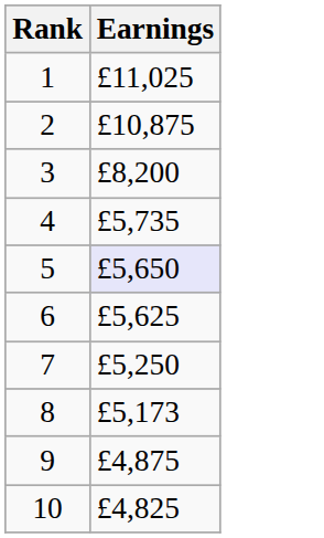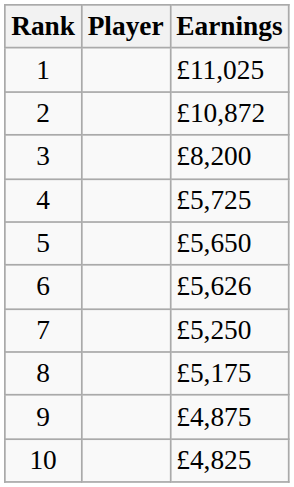+ column: Player
2 | Earnings: £10,875 -> £10,872
4 | Earnings: £5,735 -> £5,725
5 | Earnings: lavender background -> no background
6 | Earnings: £5,625 -> £5,626
8 | Earnings: £5,173 -> £5,175
